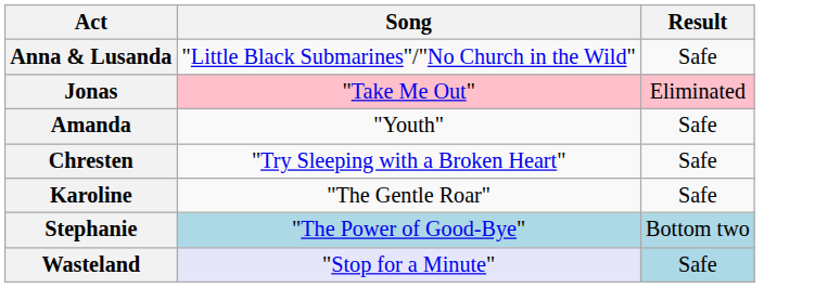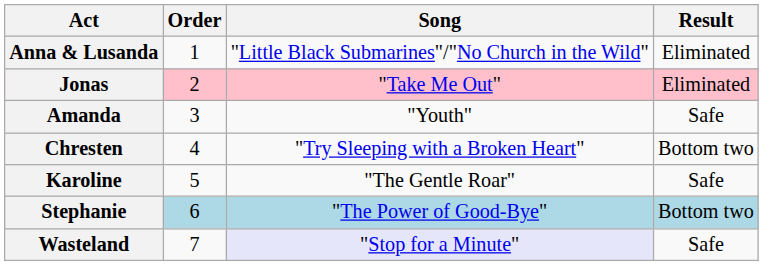+ column: Order | 1 | 2 | 3 | 4 | 5 | 6 | 7
Anna & Lusanda | Result: Safe -> Eliminated
Chresten | Result: Safe -> Bottom two
Wasteland | Result: lightblue background -> no background
